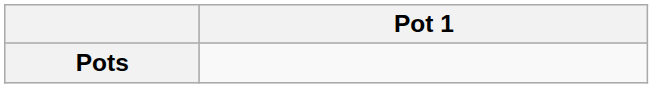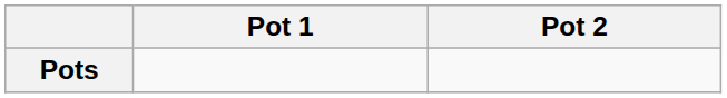+ column: Pot 2
